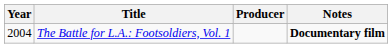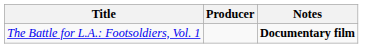- column: Year | 2004
